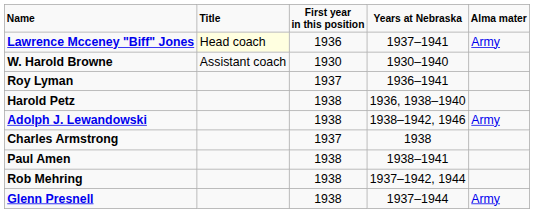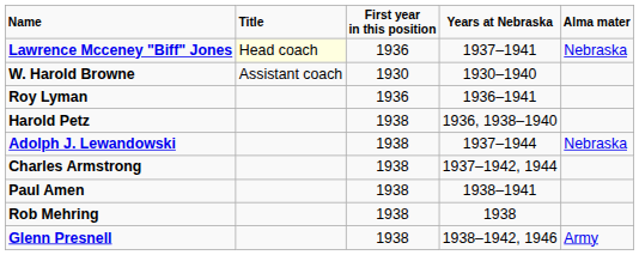Lawrence Mcceney "Biff" Jones | Alma mater: Army -> Nebraska
Roy Lyman | First year in this position: 1937 -> 1936
Adolph J. Lewandowski | Years at Nebraska: 1938–1942, 1946 -> 1937–1944
Adolph J. Lewandowski | Alma mater: Army -> Nebraska
Charles Armstrong | First year in this position: 1937 -> 1938
Charles Armstrong | Years at Nebraska: 1938 -> 1937–1942, 1944
Rob Mehring | Years at Nebraska: 1937–1942, 1944 -> 1938
Glenn Presnell | Years at Nebraska: 1937–1944 -> 1938–1942, 1946
